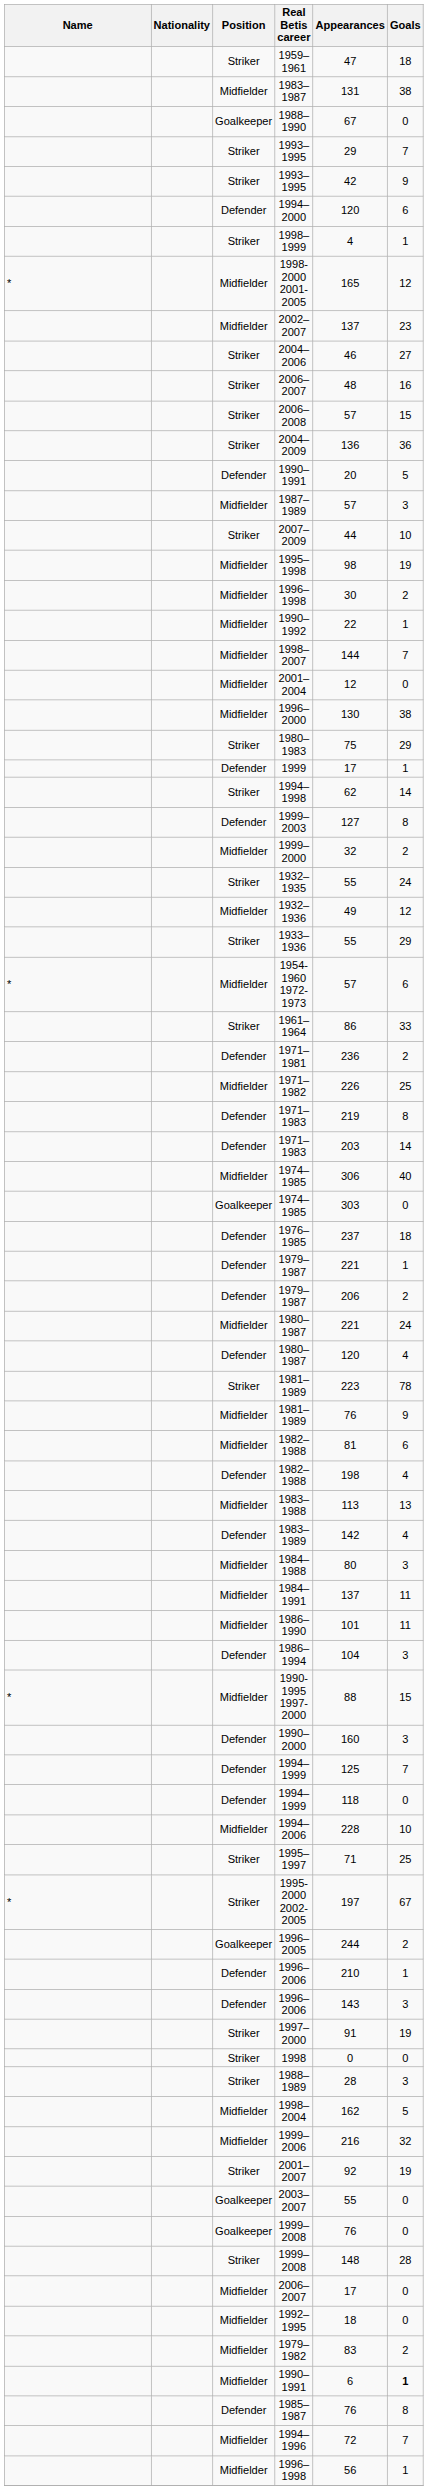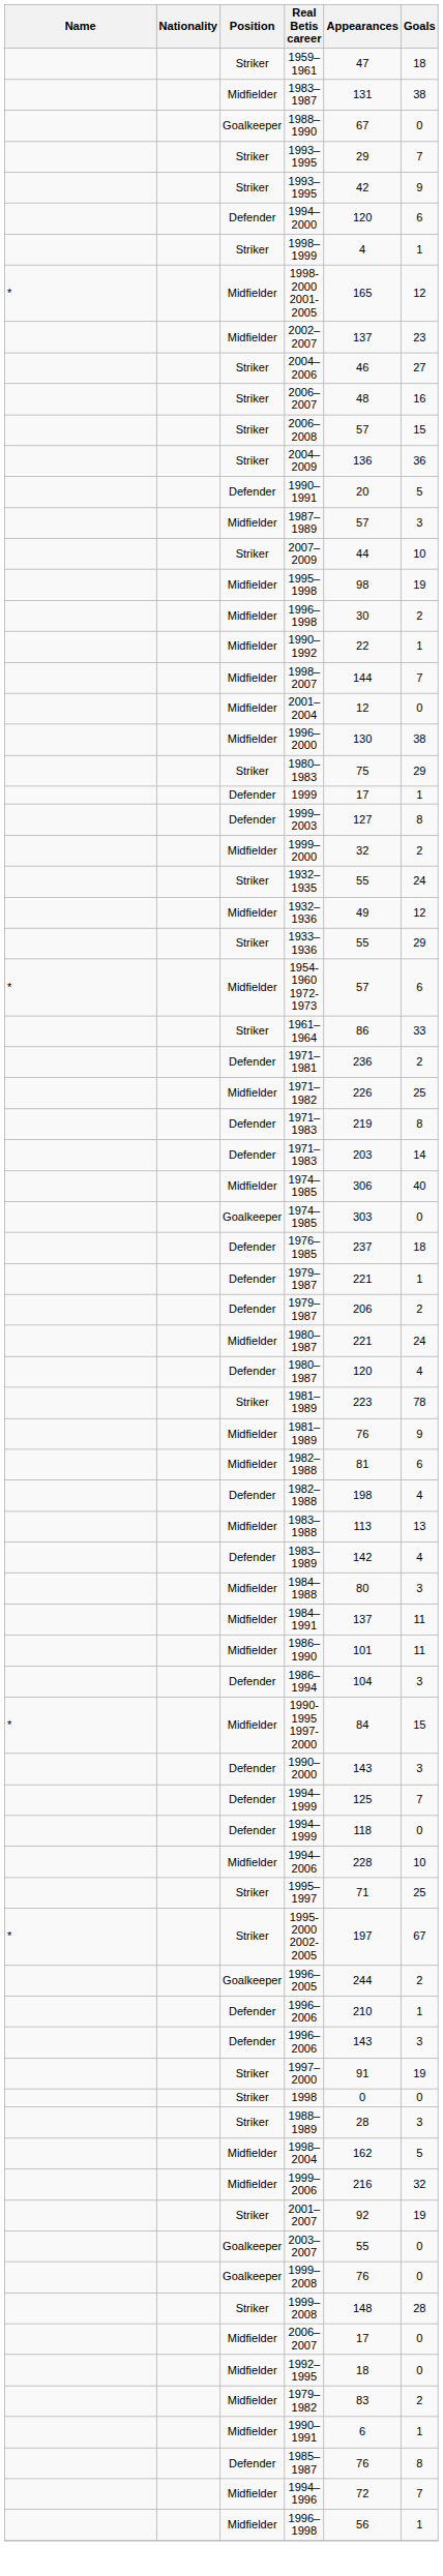- row: Striker | 1994–1998 | 62 | 14
1990-1995 1997-2000 | Appearances: 88 -> 84
1990–2000 | Appearances: 160 -> 143
Midfielder / 1990–1991 | Goals: bold -> normal
